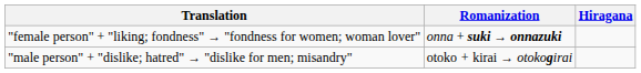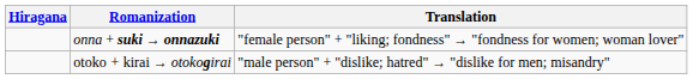columns swapped: Hiragana <-> Translation
